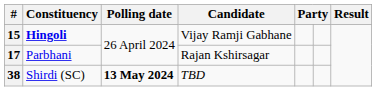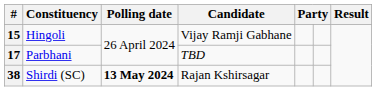15 | Constituency: bold -> normal
17 | Candidate: Rajan Kshirsagar -> TBD
38 | Candidate: TBD -> Rajan Kshirsagar
